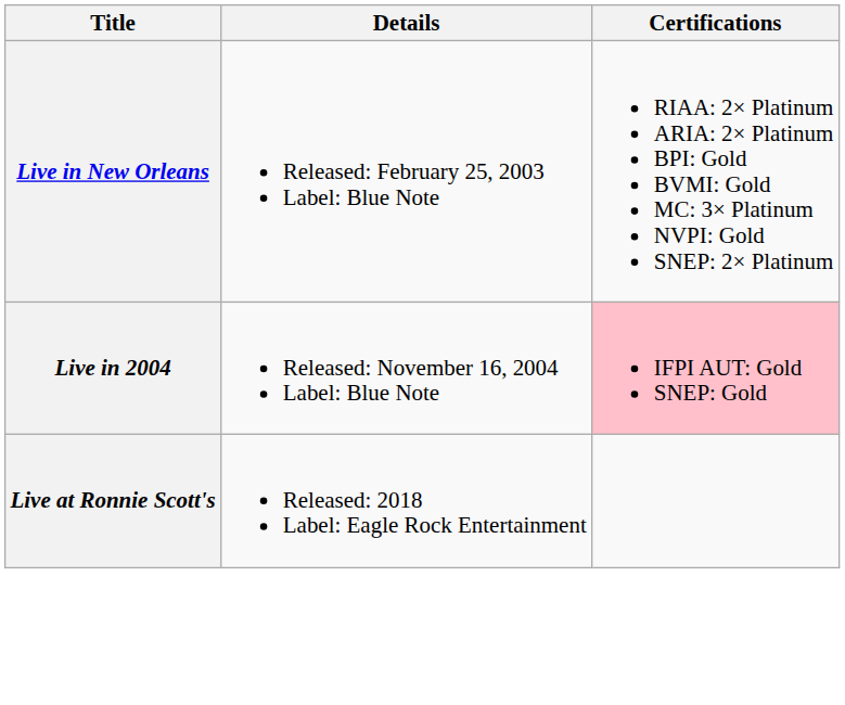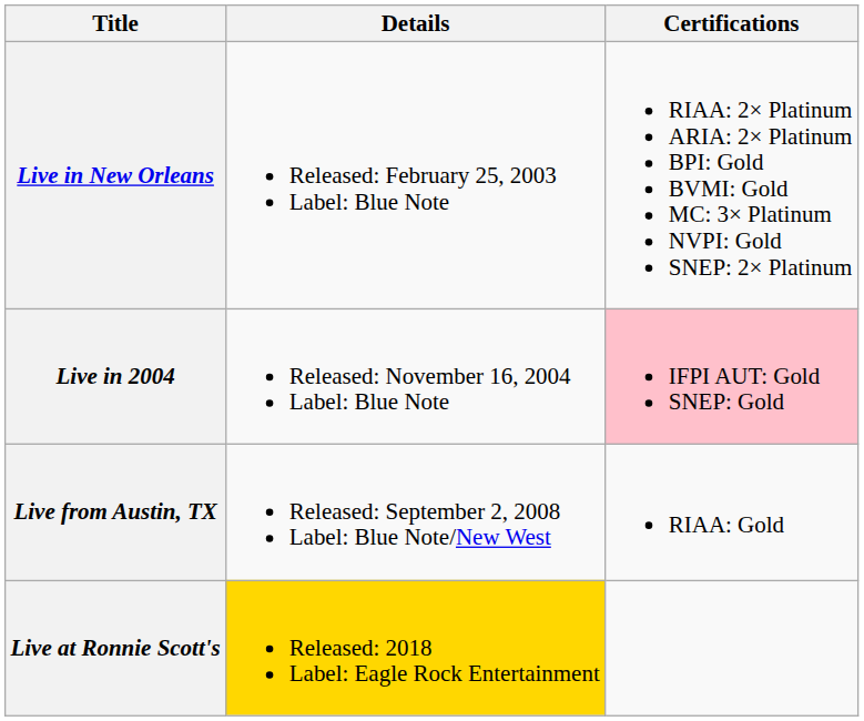+ row: Live from Austin, TX | Released: September 2, 2008 Label: Blue Note/New West | RIAA: Gold
Live at Ronnie Scott's | Details: no background -> gold background
